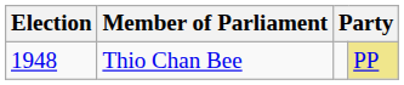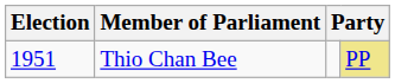Thio Chan Bee | Election: 1948 -> 1951
